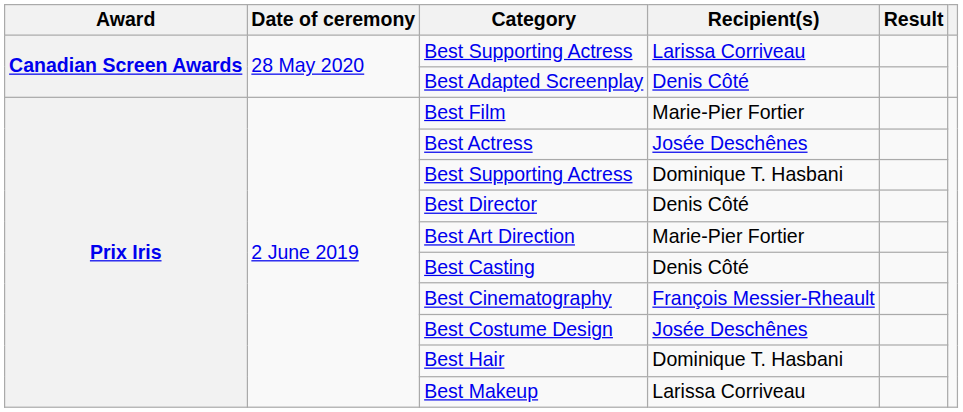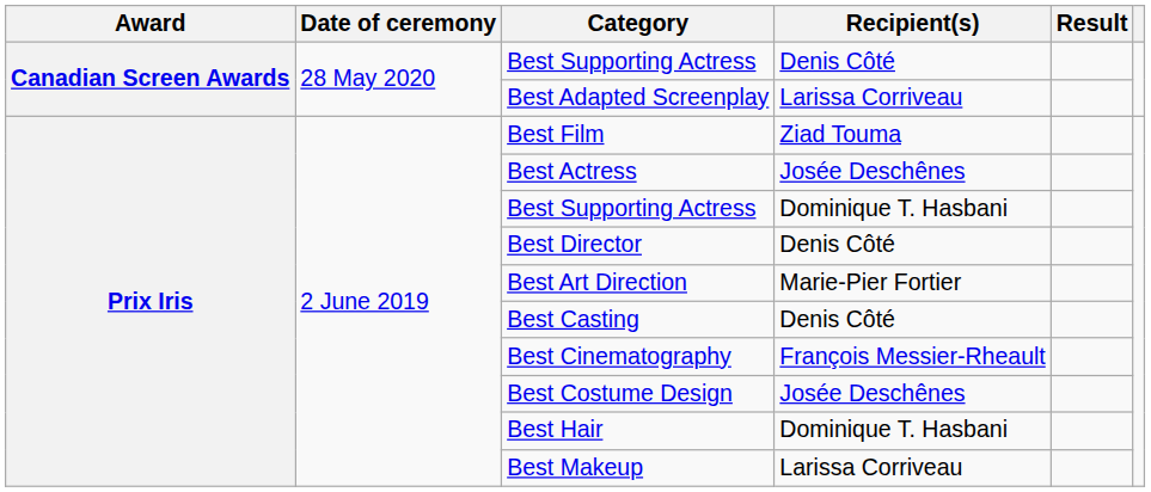Canadian Screen Awards / Best Supporting Actress | Recipient(s): Larissa Corriveau -> Denis Côté
Best Adapted Screenplay | Recipient(s): Denis Côté -> Larissa Corriveau
Best Film | Recipient(s): Marie-Pier Fortier -> Ziad Touma
